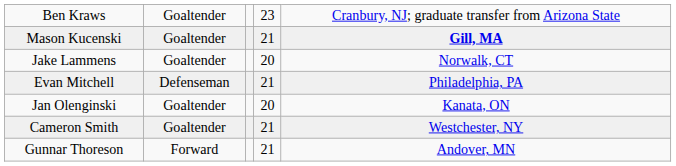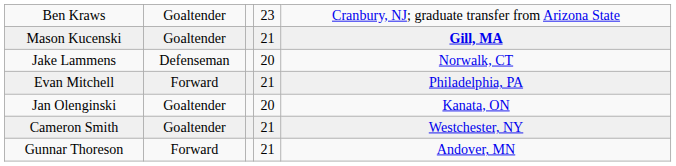Jake Lammens | column 2: Goaltender -> Defenseman
Evan Mitchell | column 2: Defenseman -> Forward
